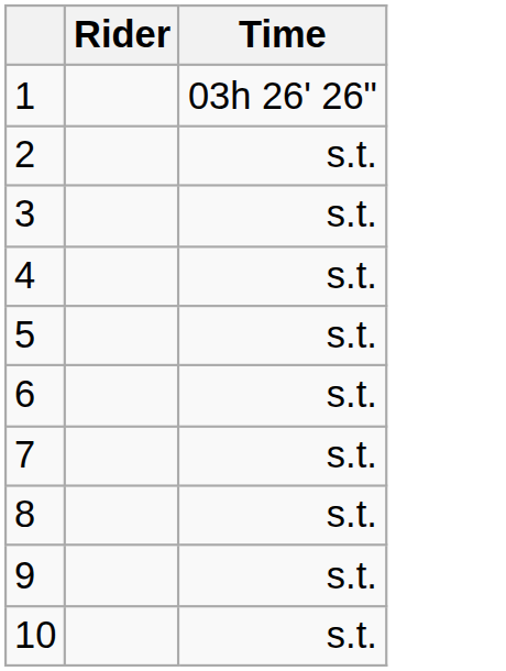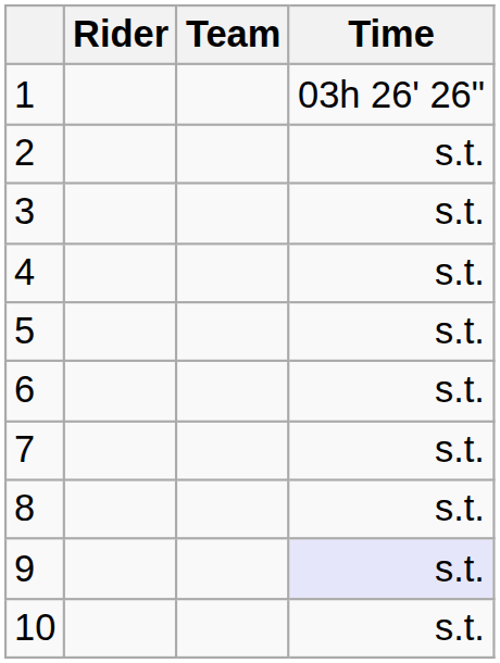+ column: Team
9 | Time: no background -> lavender background
